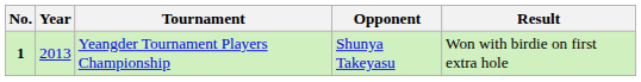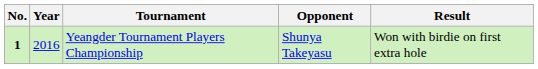Yeangder Tournament Players Championship | Year: 2013 -> 2016
